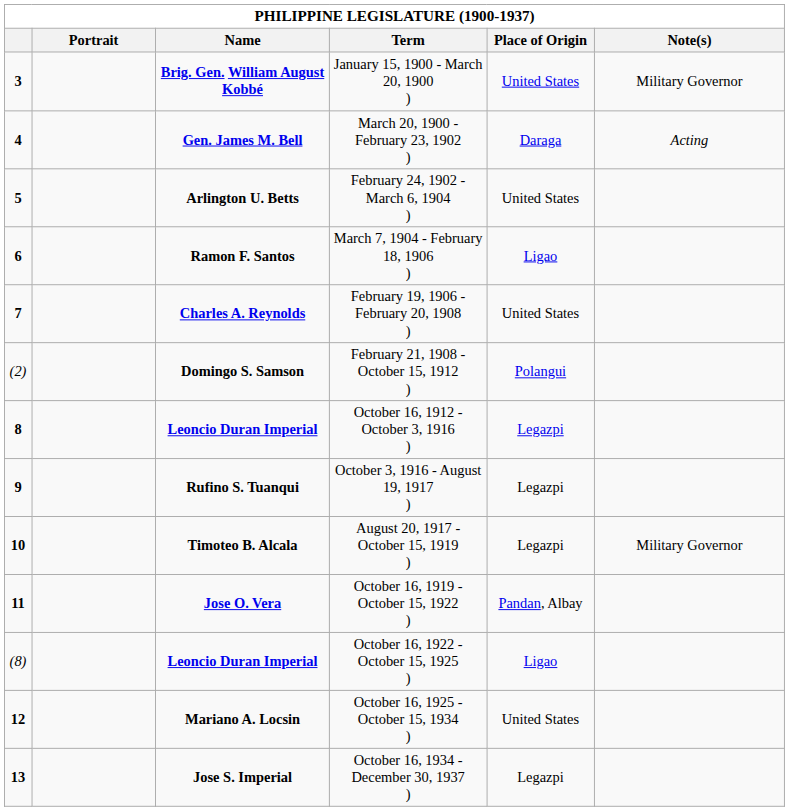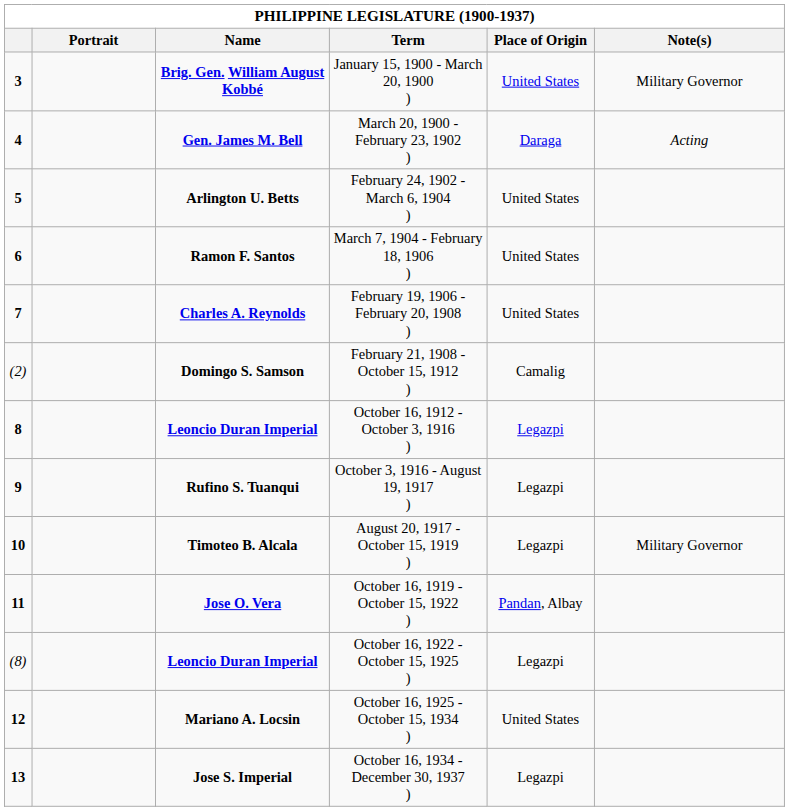March 7, 1904 - February 18, 1906 ) | Place of Origin: Ligao -> United States
February 21, 1908 - October 15, 1912 ) | Place of Origin: Polangui -> Camalig
October 16, 1922 - October 15, 1925 ) | Place of Origin: Ligao -> Legazpi
